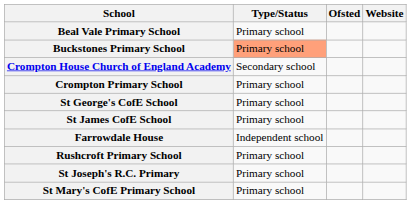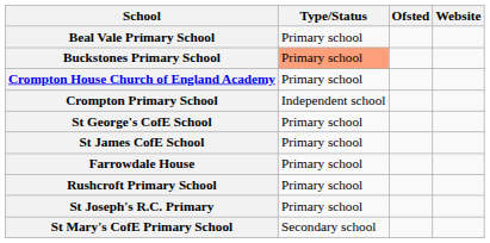Crompton House Church of England Academy | Type/Status: Secondary school -> Primary school
Crompton Primary School | Type/Status: Primary school -> Independent school
Farrowdale House | Type/Status: Independent school -> Primary school
St Mary's CofE Primary School | Type/Status: Primary school -> Secondary school
